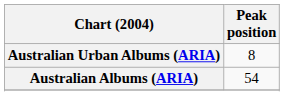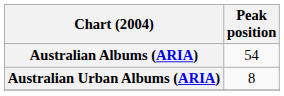rows swapped: Australian Albums (ARIA) <-> Australian Urban Albums (ARIA)
